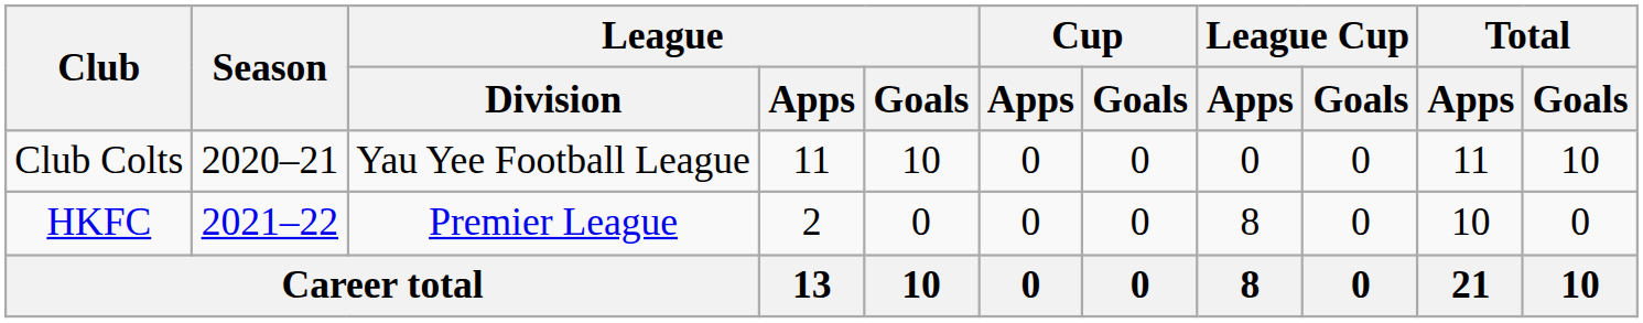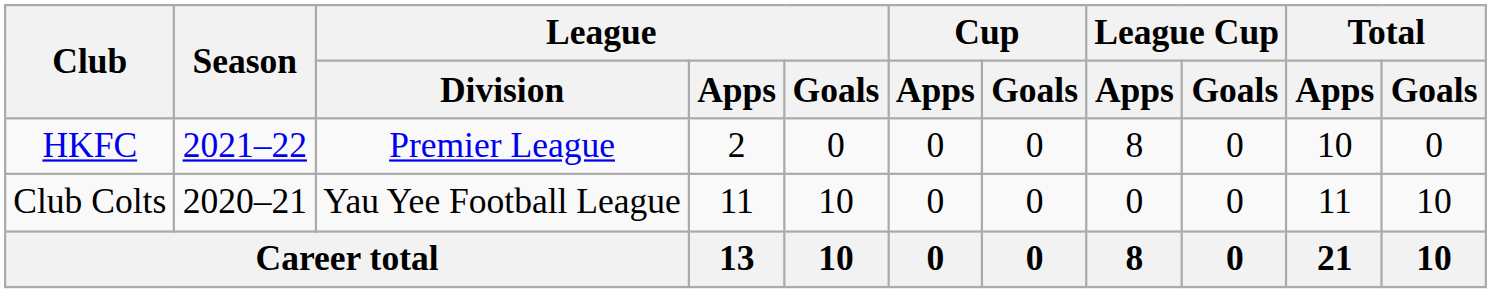rows swapped: Club Colts <-> HKFC
